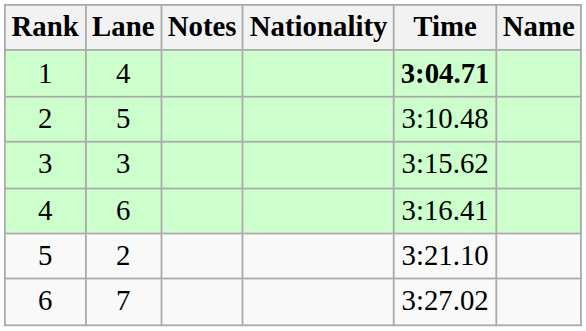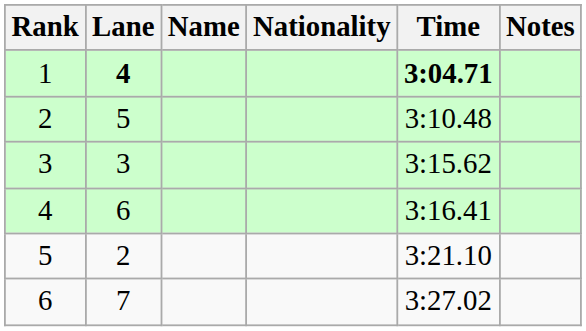columns swapped: Name <-> Notes
1 | Lane: normal -> bold
